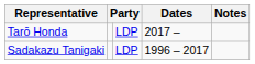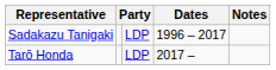rows swapped: Sadakazu Tanigaki <-> Tarō Honda
